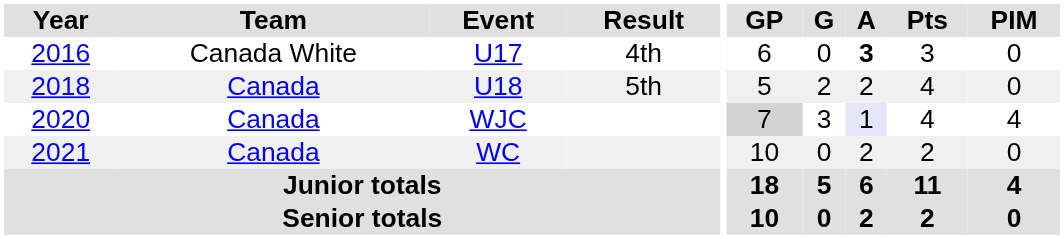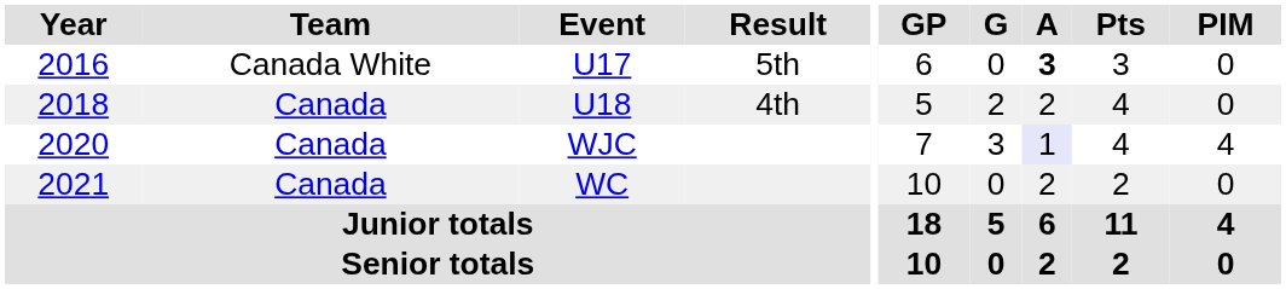U17 | Result: 4th -> 5th
U18 | Result: 5th -> 4th
WJC | GP: lightgrey background -> no background
